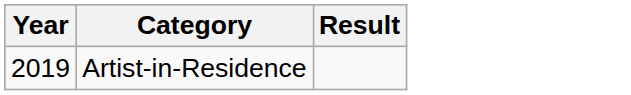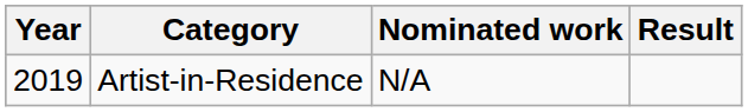+ column: Nominated work | N/A
